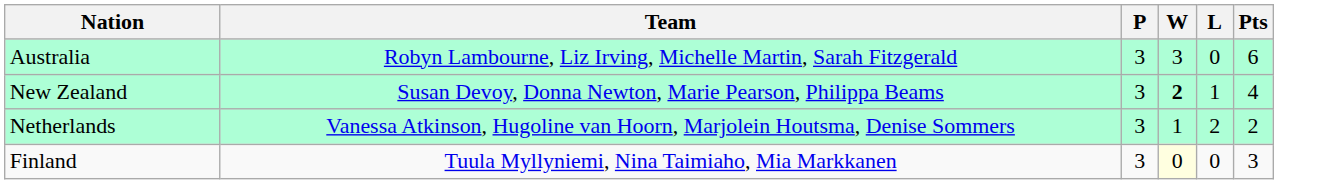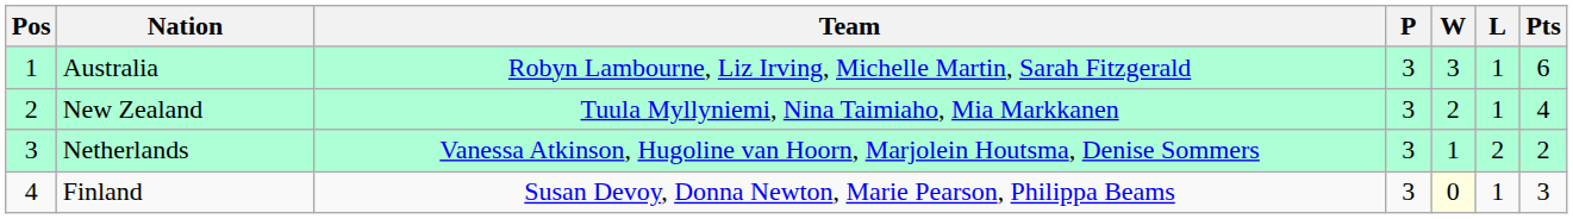+ column: Pos | 1 | 2 | 3 | 4
Australia | L: 0 -> 1
New Zealand | Team: Susan Devoy, Donna Newton, Marie Pearson, Philippa Beams -> Tuula Myllyniemi, Nina Taimiaho, Mia Markkanen
New Zealand | W: bold -> normal
Finland | Team: Tuula Myllyniemi, Nina Taimiaho, Mia Markkanen -> Susan Devoy, Donna Newton, Marie Pearson, Philippa Beams
Finland | L: 0 -> 1
